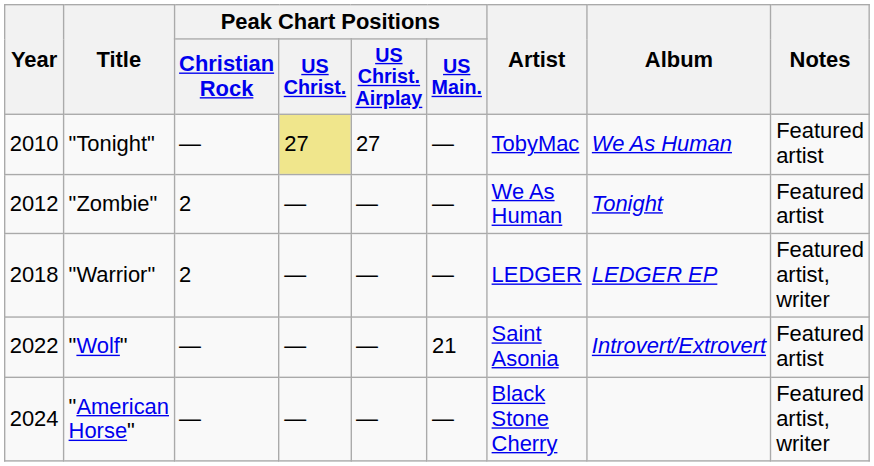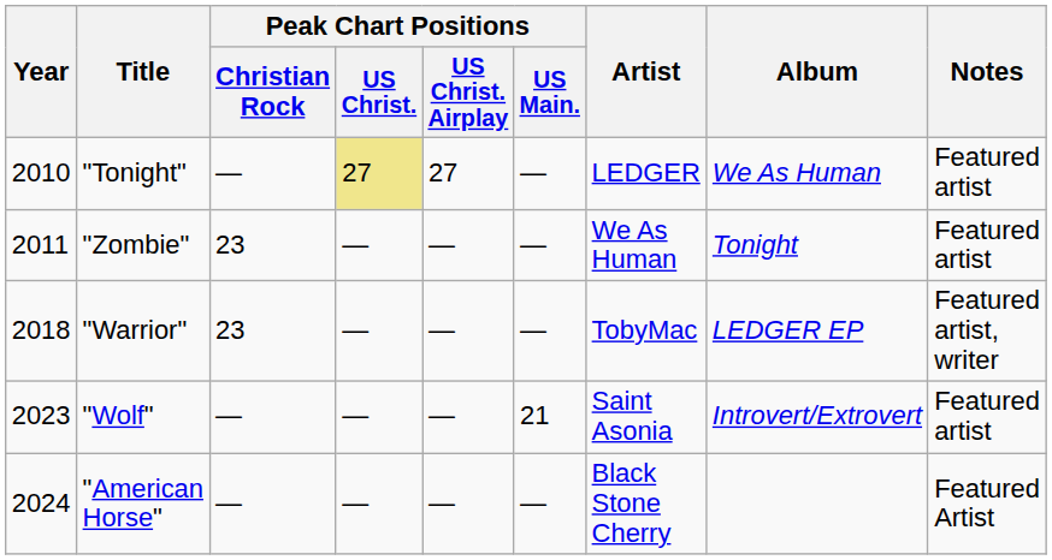"Tonight" | Artist: TobyMac -> LEDGER
"Zombie" | Year: 2012 -> 2011
"Zombie" | Peak Chart Positions / Christian Rock: 2 -> 23
"Warrior" | Peak Chart Positions / Christian Rock: 2 -> 23
"Warrior" | Artist: LEDGER -> TobyMac
"Wolf" | Year: 2022 -> 2023
"American Horse" | Notes: Featured artist, writer -> Featured Artist
